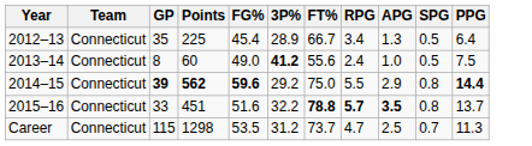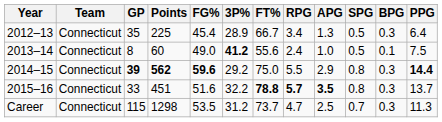+ column: BPG | 0.3 | 0.1 | 0.3 | 0.3 | 0.3
